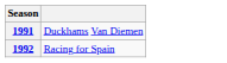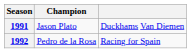+ column: Champion | Jason Plato | Pedro de la Rosa
